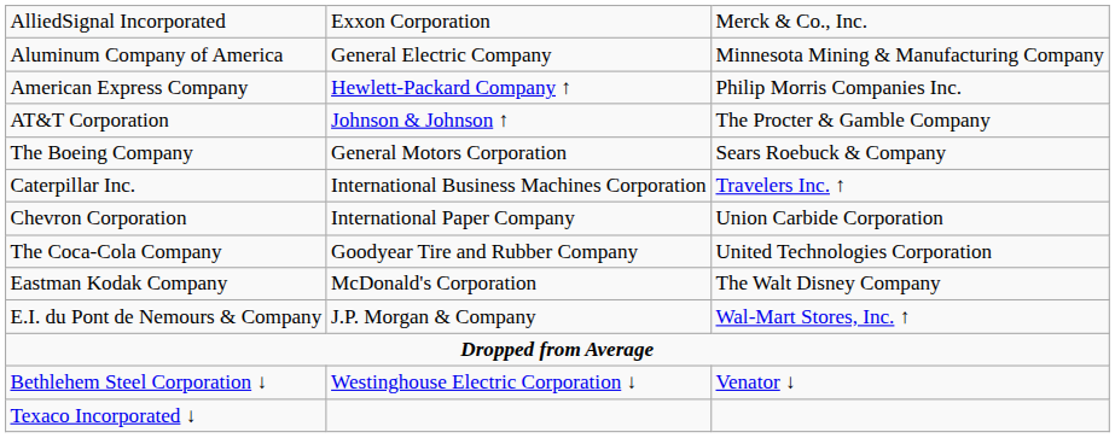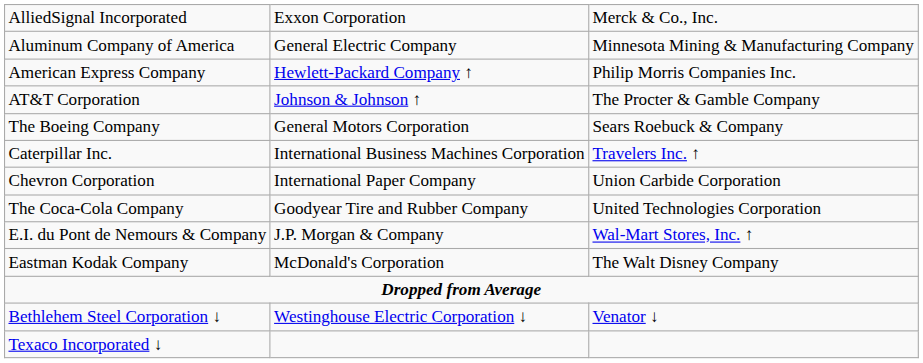rows swapped: E.I. du Pont de Nemours & Company <-> Eastman Kodak Company
